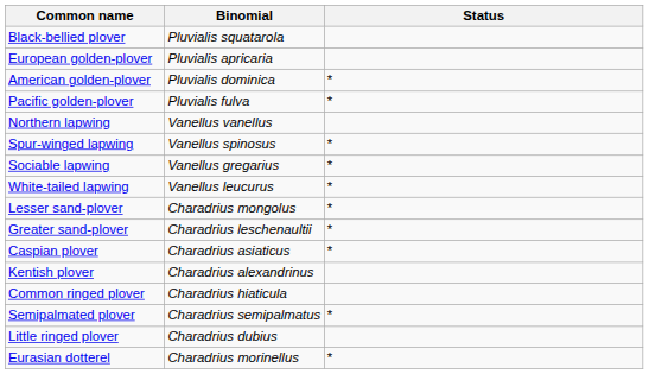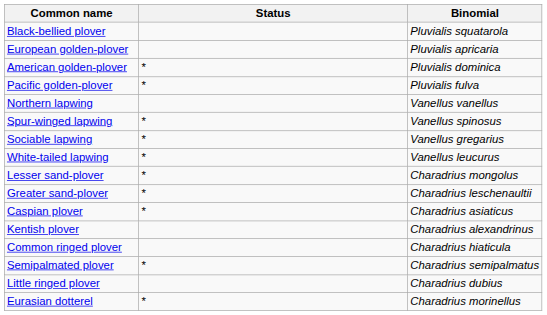columns swapped: Binomial <-> Status
